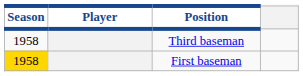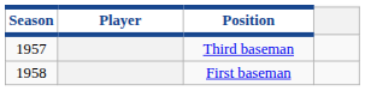Third baseman | Season: 1958 -> 1957
First baseman | Season: gold background -> no background
